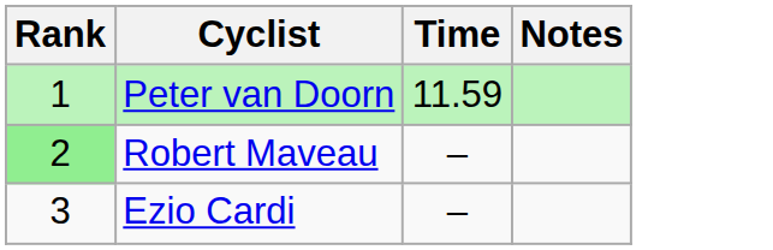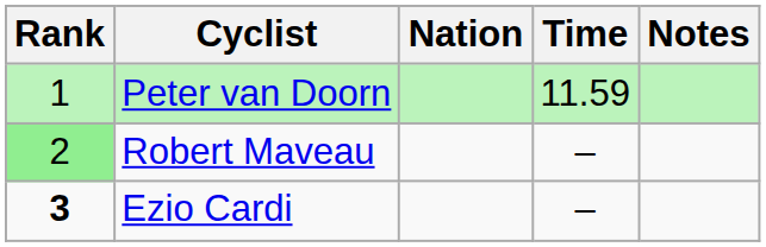+ column: Nation
Ezio Cardi | Rank: normal -> bold
